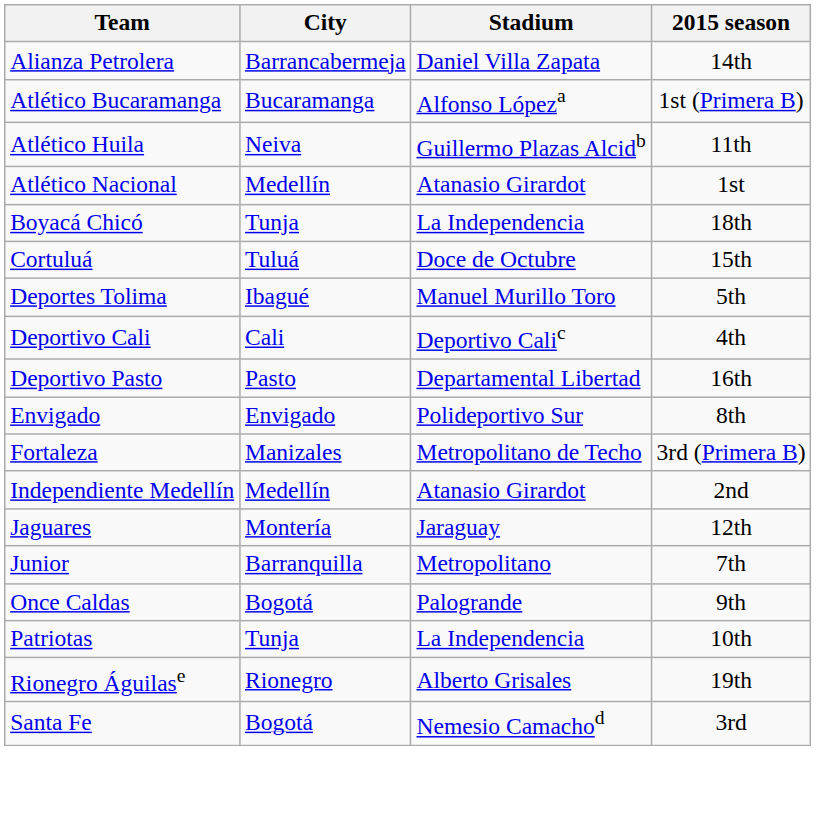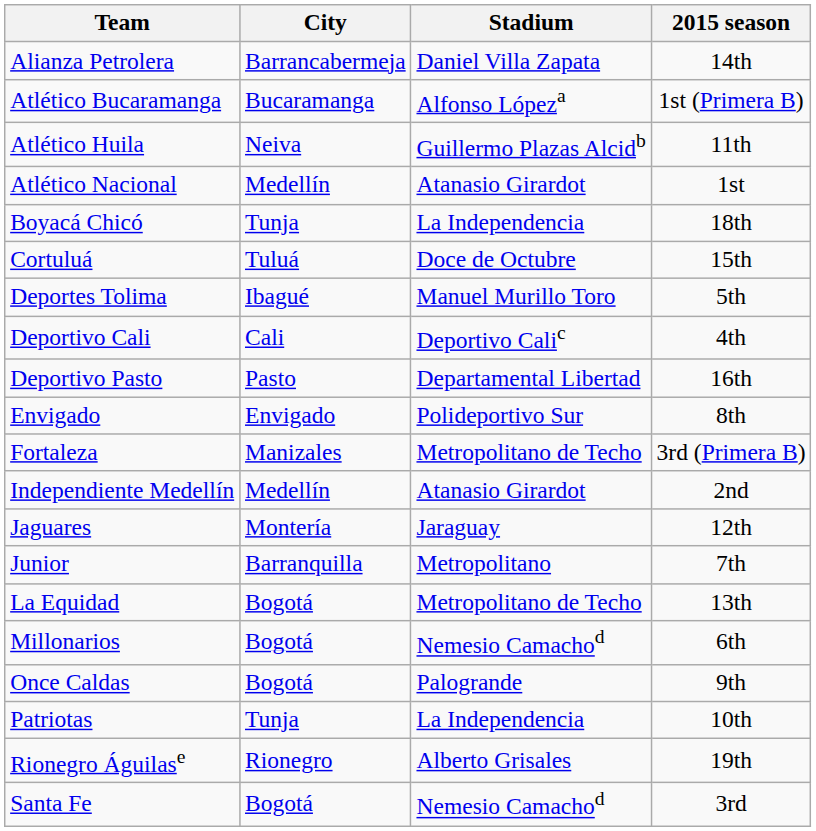+ row: La Equidad | Bogotá | Metropolitano de Techo | 13th
+ row: Millonarios | Bogotá | Nemesio Camachod | 6th
